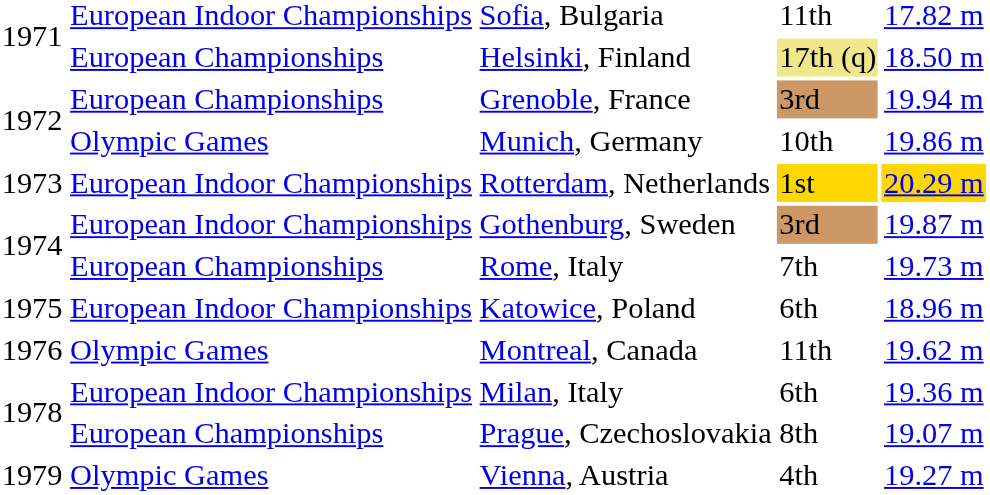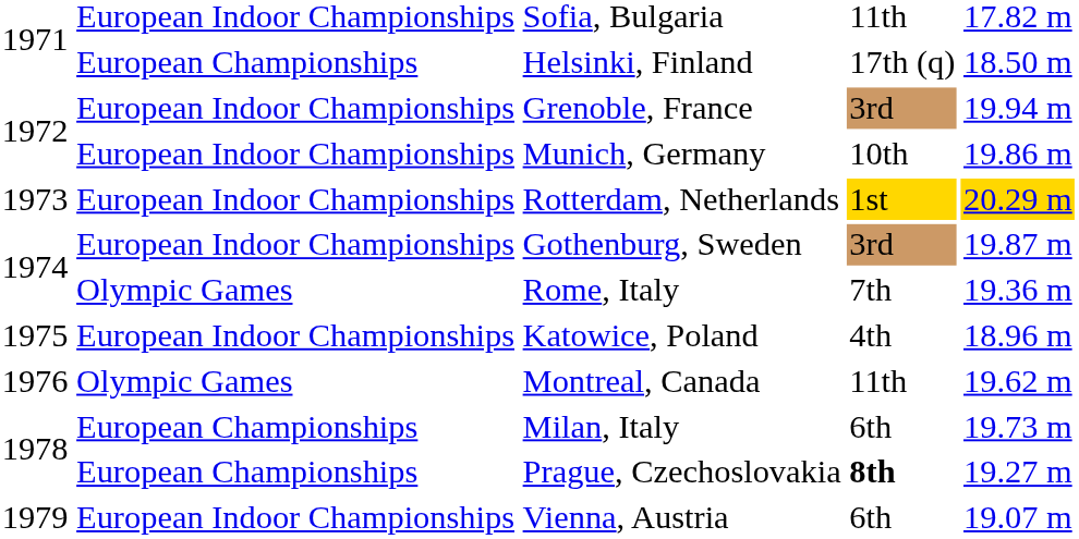Helsinki, Finland | column 4: khaki background -> no background
Grenoble, France | column 2: European Championships -> European Indoor Championships
Munich, Germany | column 2: Olympic Games -> European Indoor Championships
Rome, Italy | column 2: European Championships -> Olympic Games
Rome, Italy | column 5: 19.73 m -> 19.36 m
Katowice, Poland | column 4: 6th -> 4th
Milan, Italy | column 2: European Indoor Championships -> European Championships
Milan, Italy | column 5: 19.36 m -> 19.73 m
Prague, Czechoslovakia | column 4: normal -> bold
Prague, Czechoslovakia | column 5: 19.07 m -> 19.27 m
Vienna, Austria | column 2: Olympic Games -> European Indoor Championships
Vienna, Austria | column 4: 4th -> 6th
Vienna, Austria | column 5: 19.27 m -> 19.07 m
